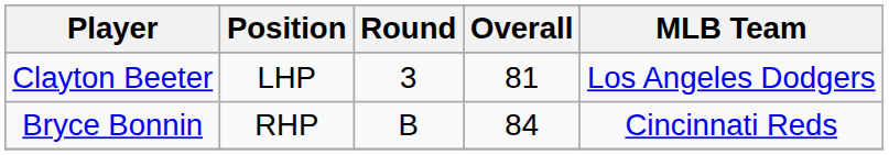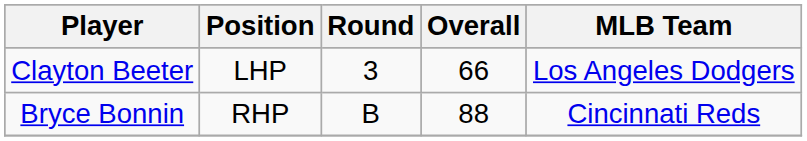Clayton Beeter | Overall: 81 -> 66
Bryce Bonnin | Overall: 84 -> 88
